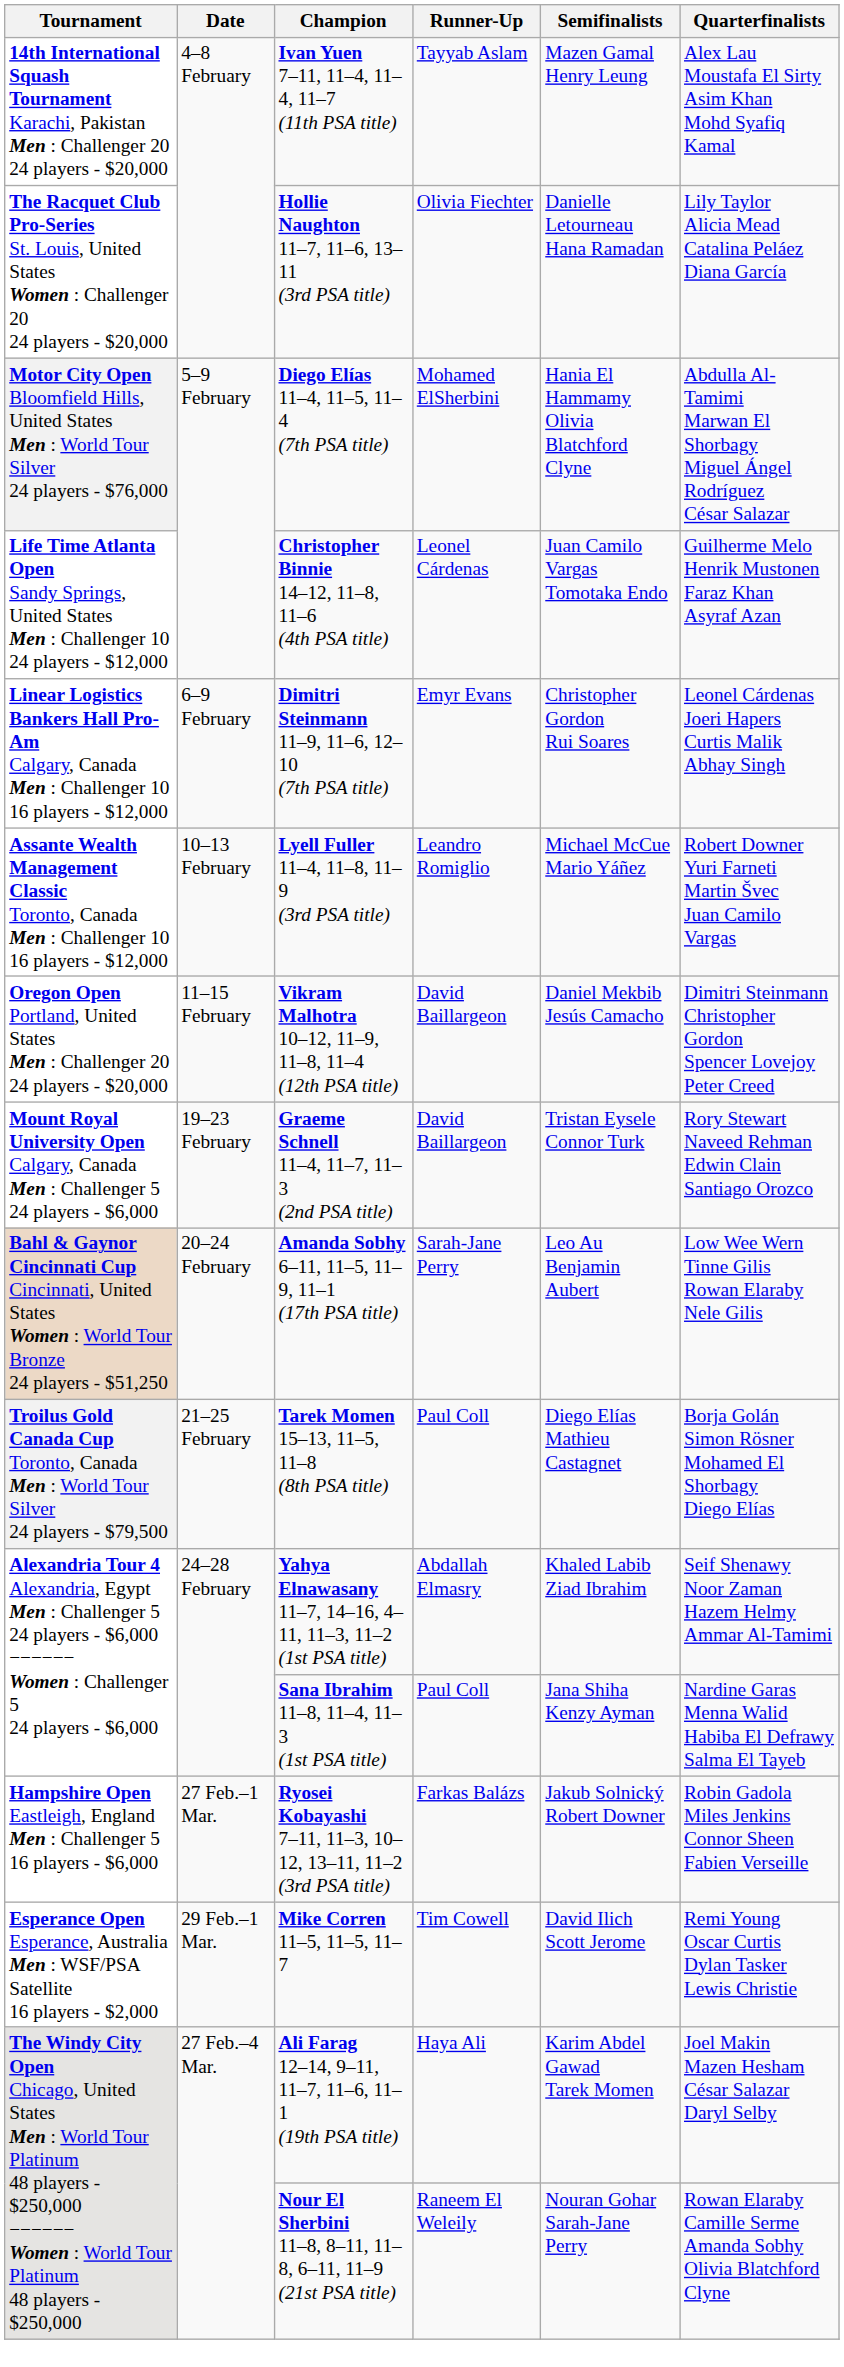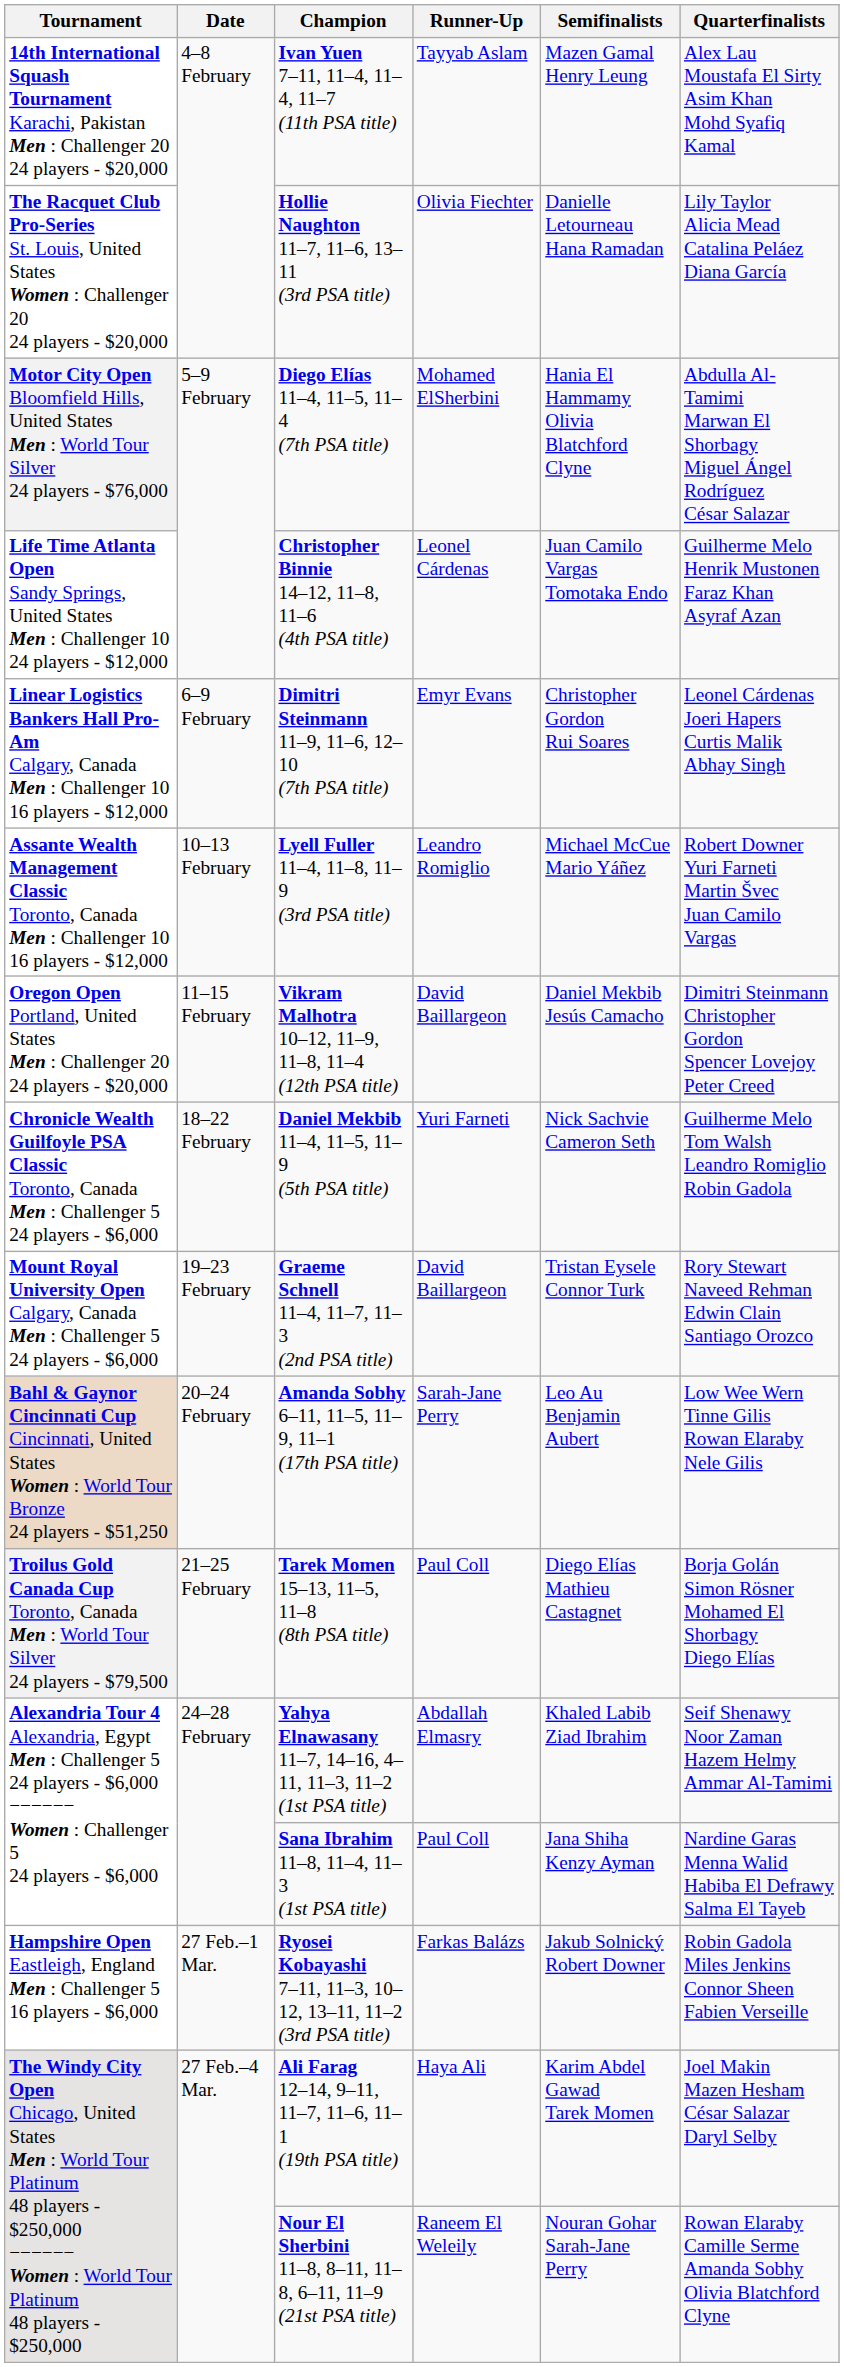+ row: Chronicle Wealth Guilfoyle PSA Classic Toronto, Canada Men : Challenger 5 24 players - $6,000 | 18–22 February | Daniel Mekbib 11–4, 11–5, 11–9 (5th PSA title) | Yuri Farneti | Nick Sachvie Cameron Seth | Guilherme Melo Tom Walsh Leandro Romiglio Robin Gadola
- row: Esperance Open Esperance, Australia Men : WSF/PSA Satellite 16 players - $2,000 | 29 Feb.–1 Mar. | Mike Corren 11–5, 11–5, 11–7 | Tim Cowell | David Ilich Scott Jerome | Remi Young Oscar Curtis Dylan Tasker Lewis Christie
